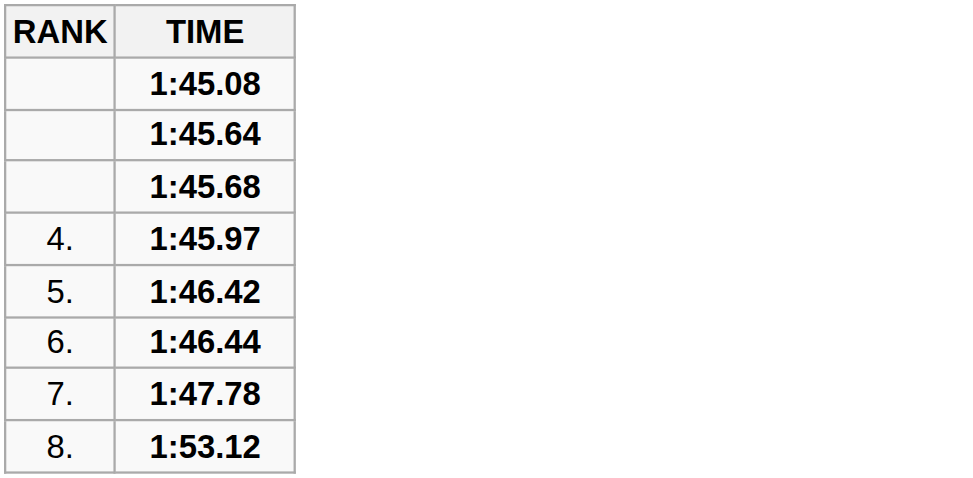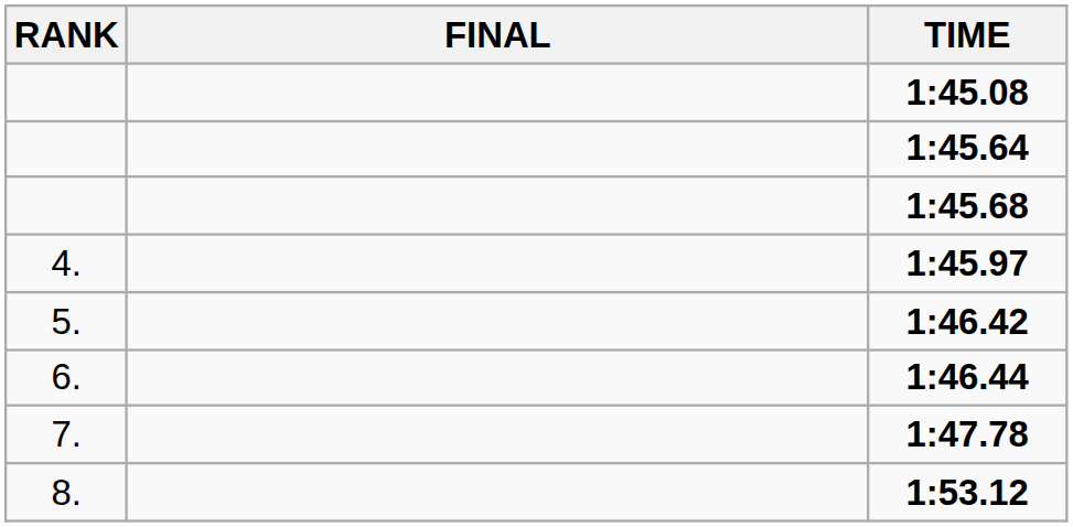+ column: FINAL
